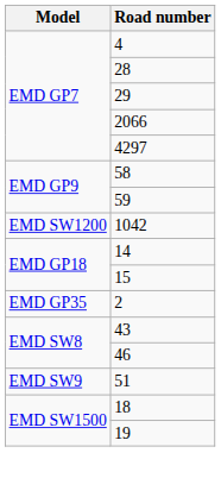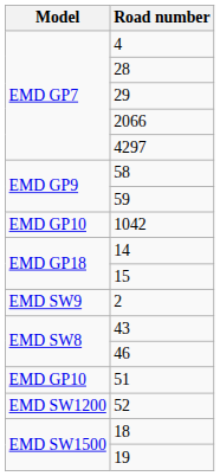1042 | Model: EMD SW1200 -> EMD GP10
2 | Model: EMD GP35 -> EMD SW9
51 | Model: EMD SW9 -> EMD GP10
+ row: EMD SW1200 | 52
